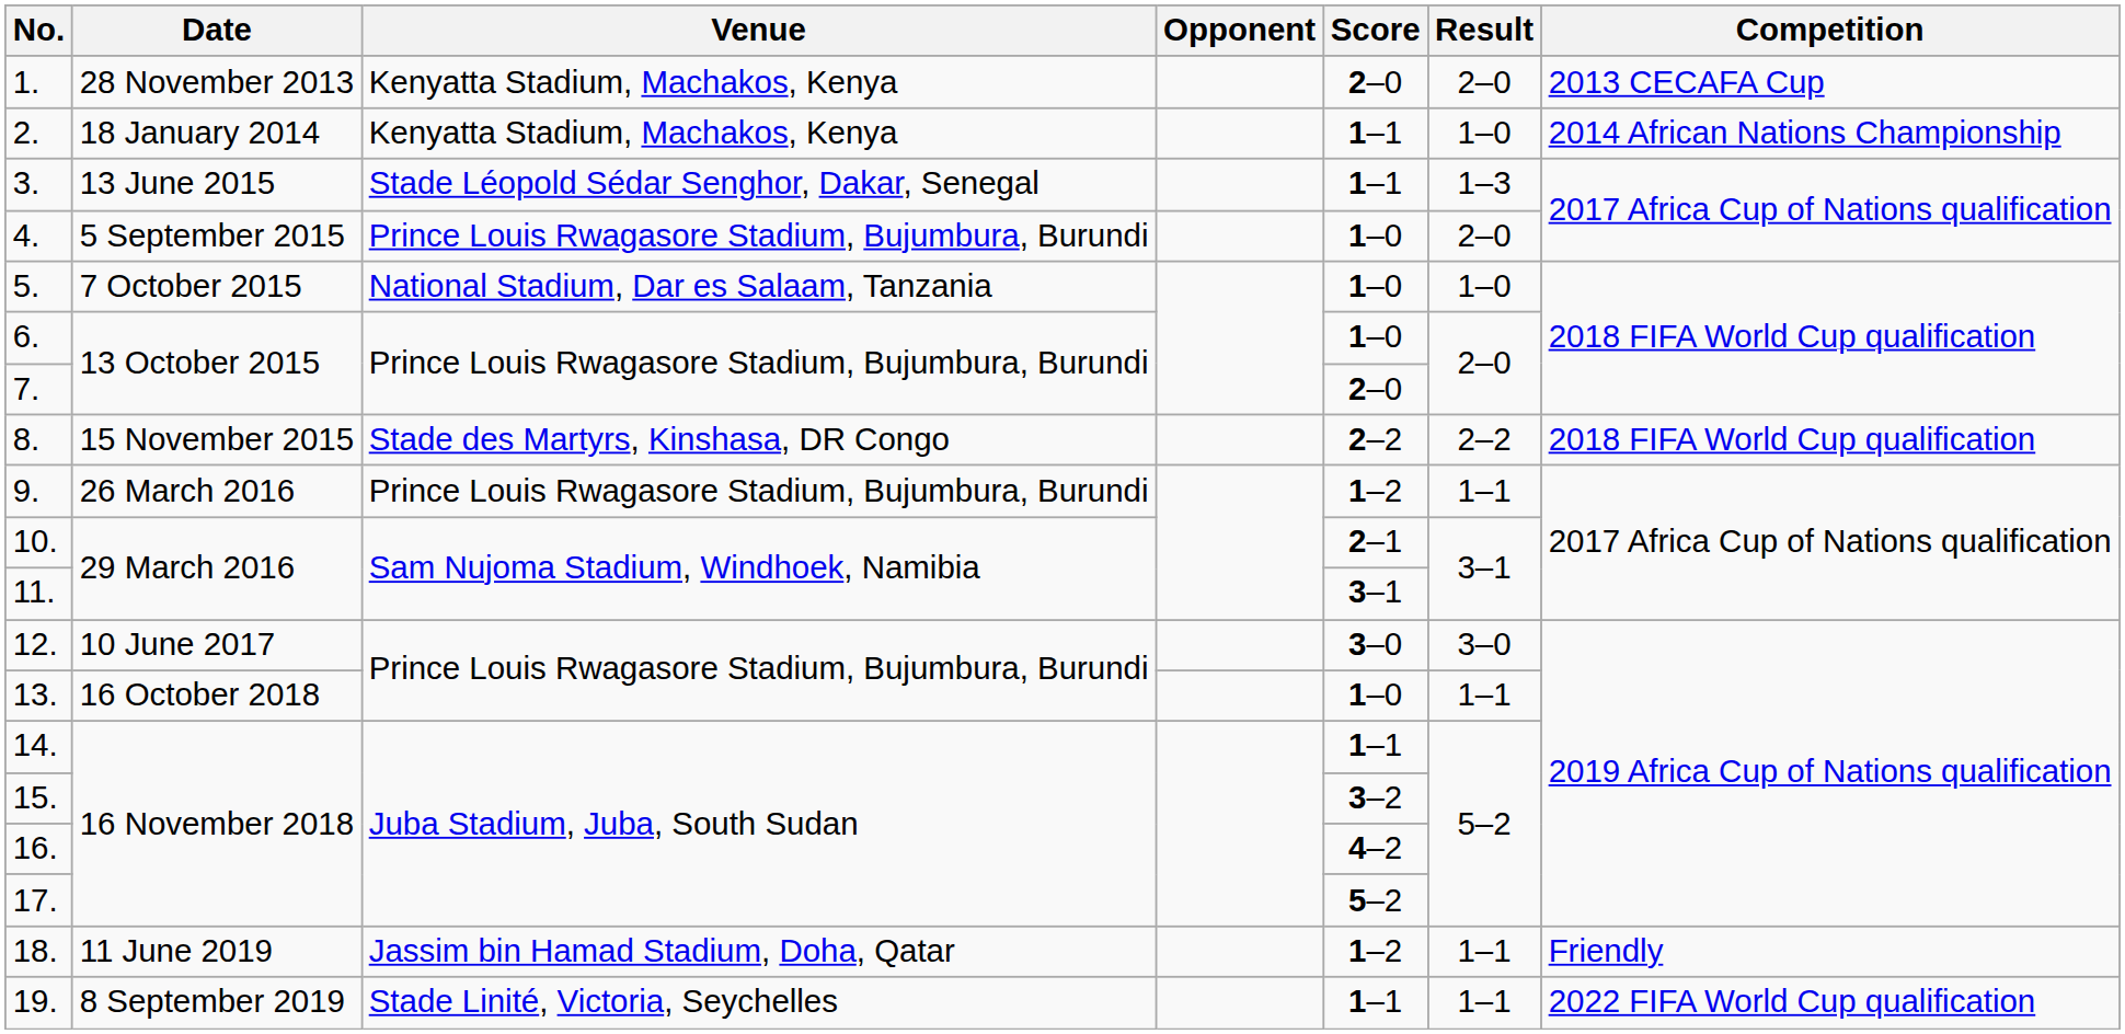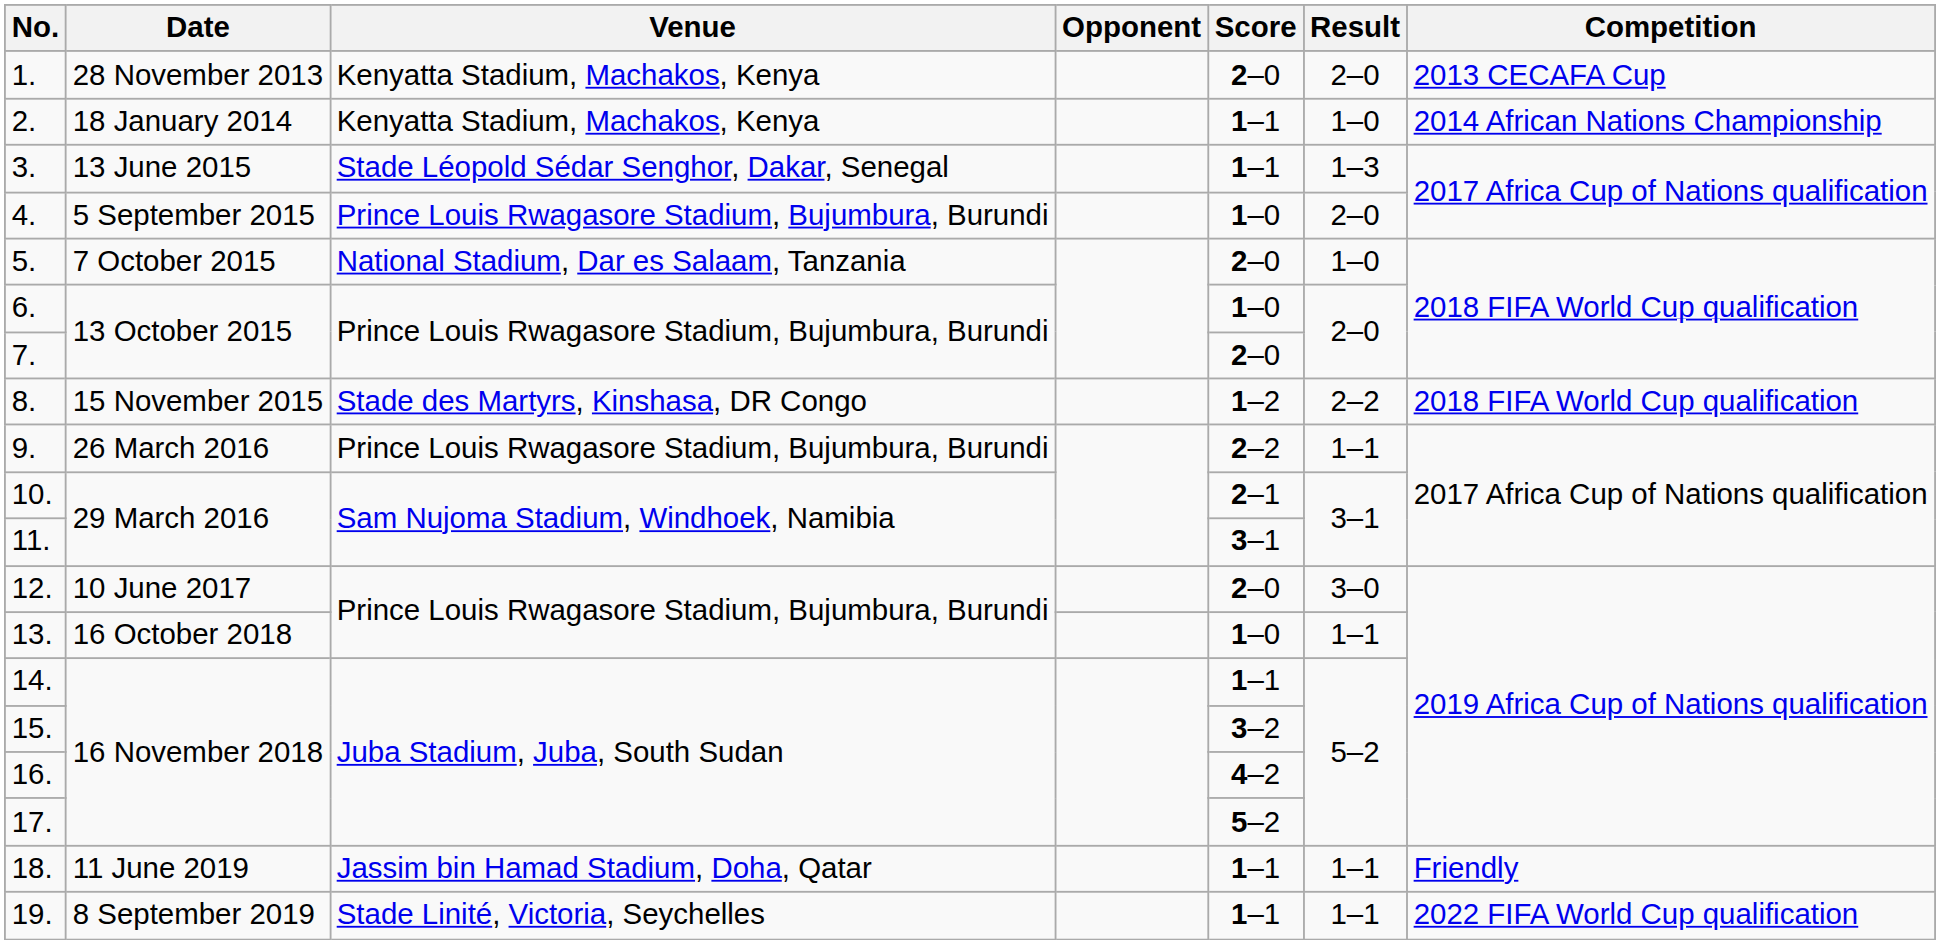5. | Score: 1–0 -> 2–0
8. | Score: 2–2 -> 1–2
9. | Score: 1–2 -> 2–2
12. | Score: 3–0 -> 2–0
18. | Score: 1–2 -> 1–1
